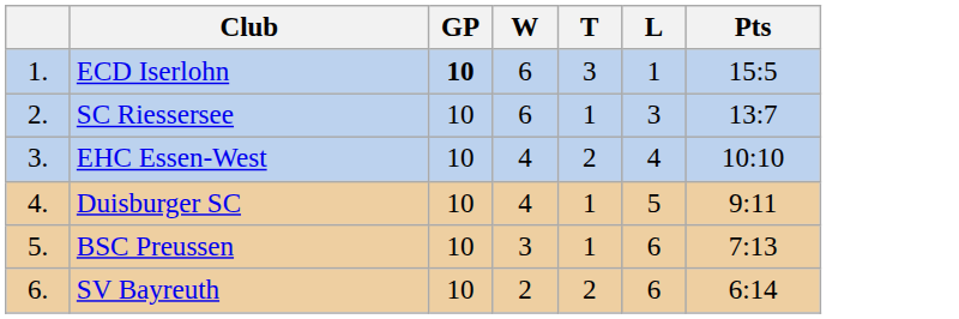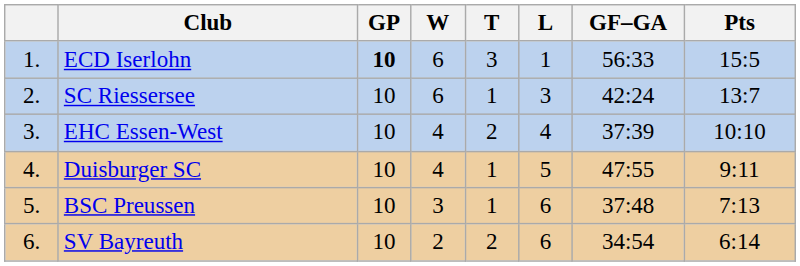+ column: GF–GA | 56:33 | 42:24 | 37:39 | 47:55 | 37:48 | 34:54
